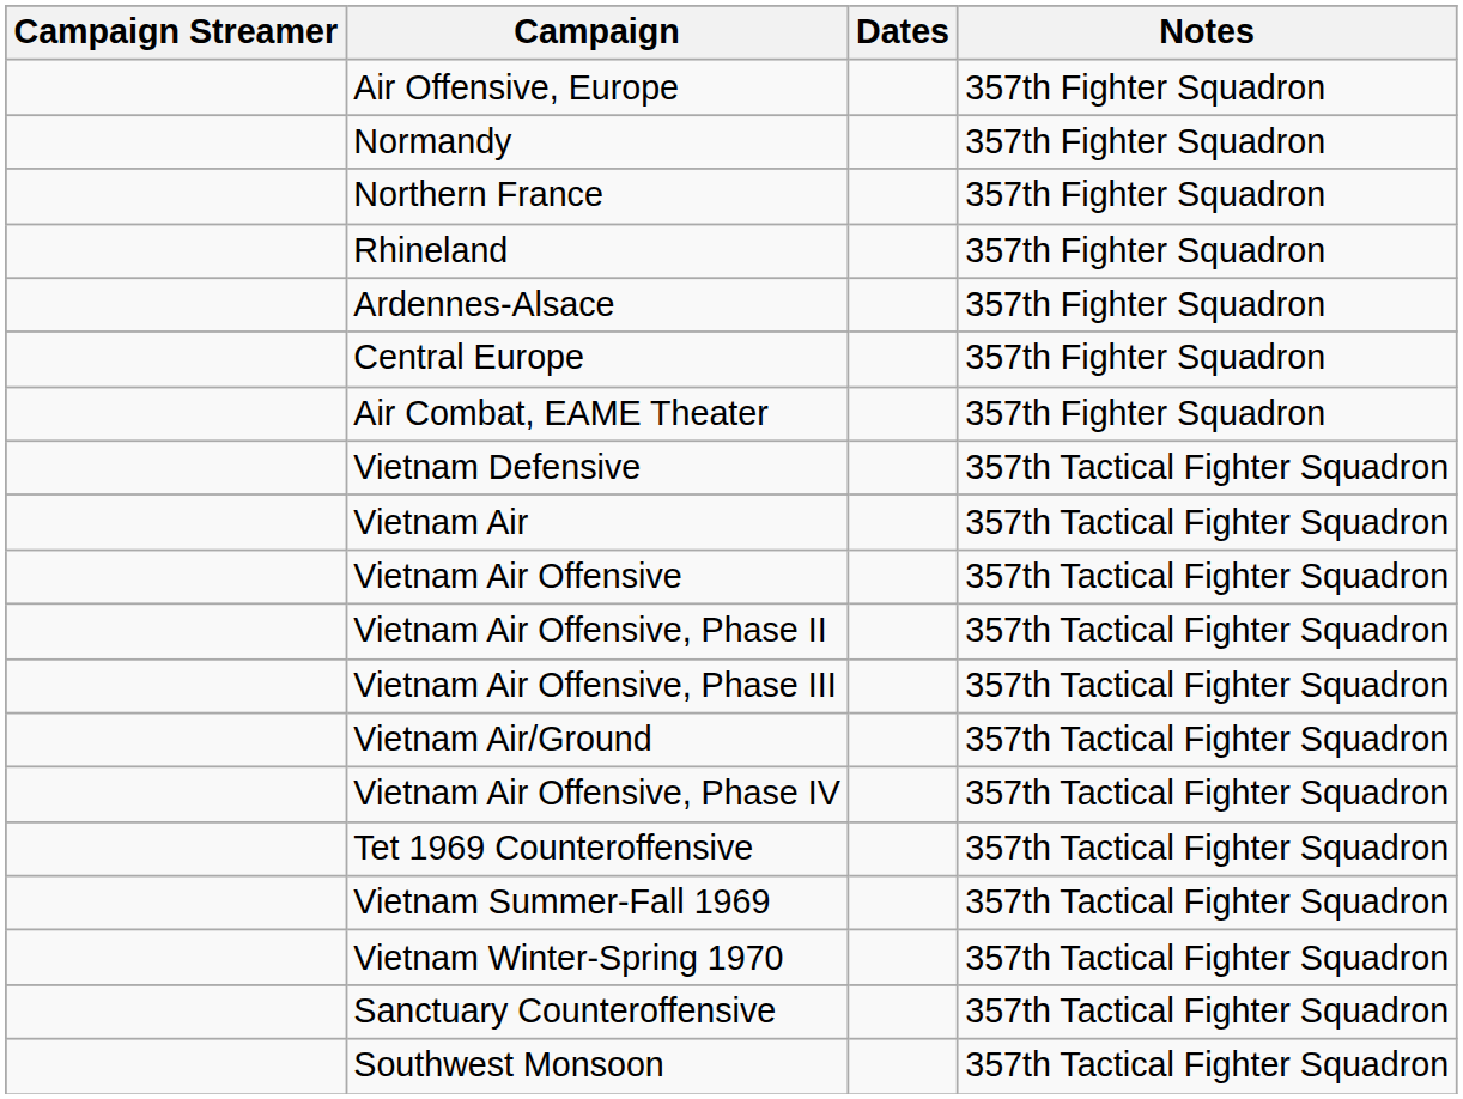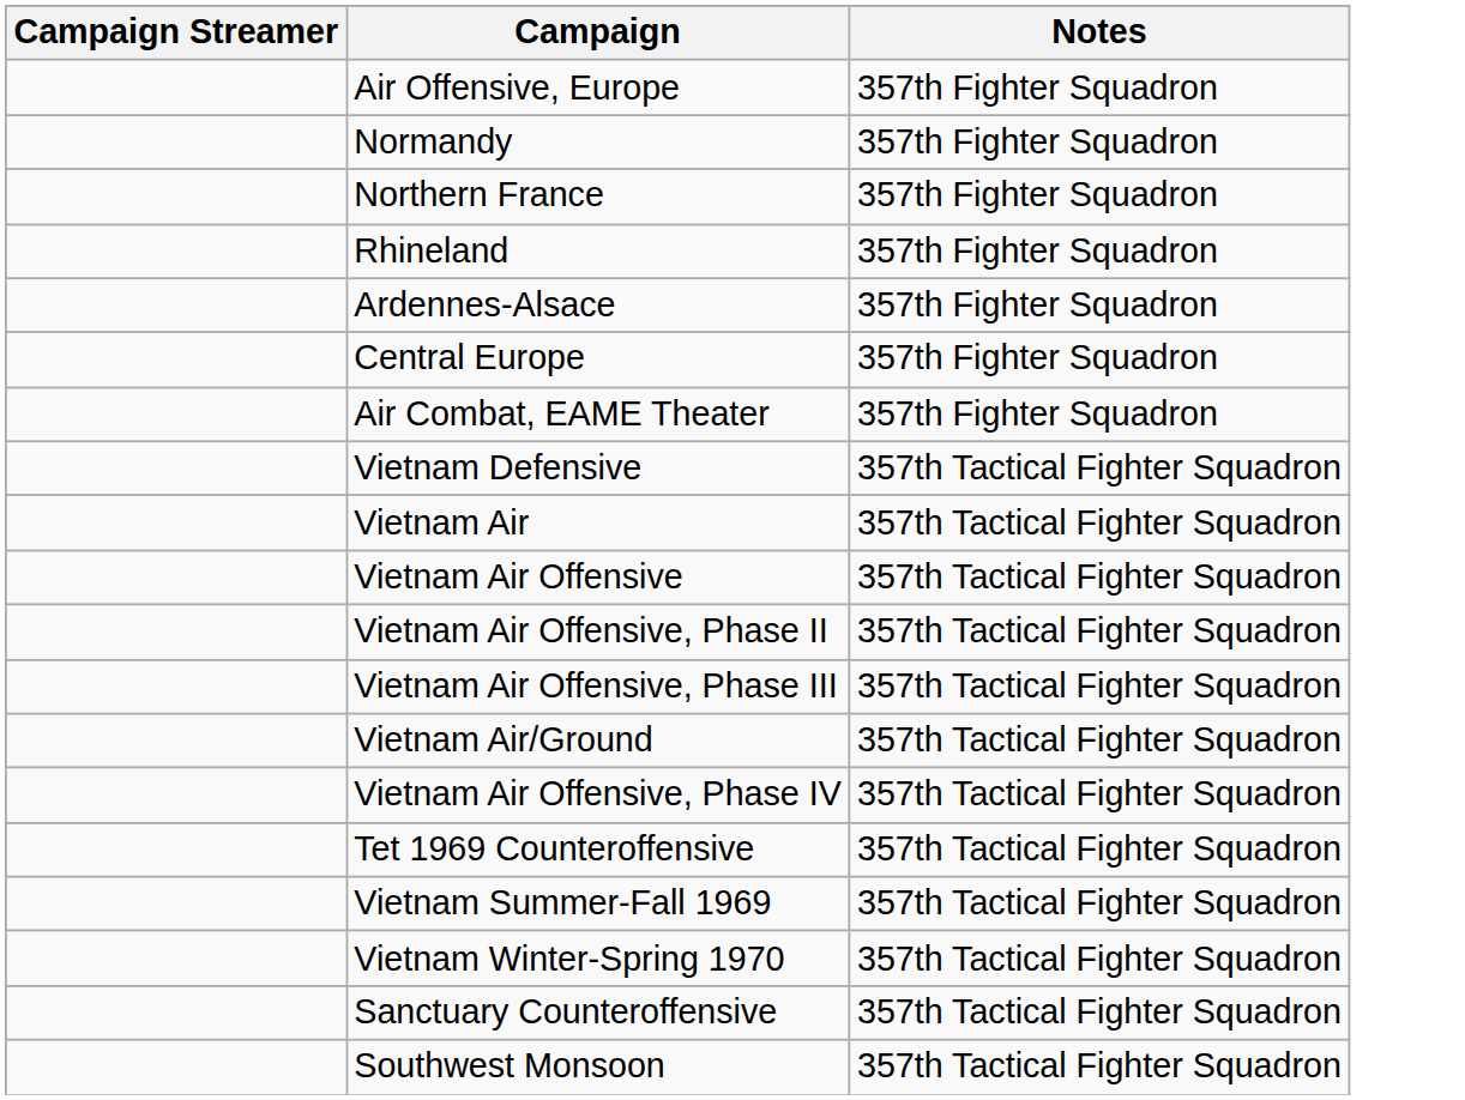- column: Dates
